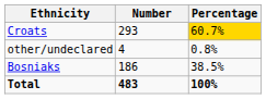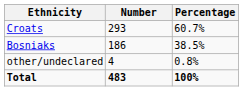Croats | Percentage: gold background -> no background
rows swapped: Bosniaks <-> other/undeclared
